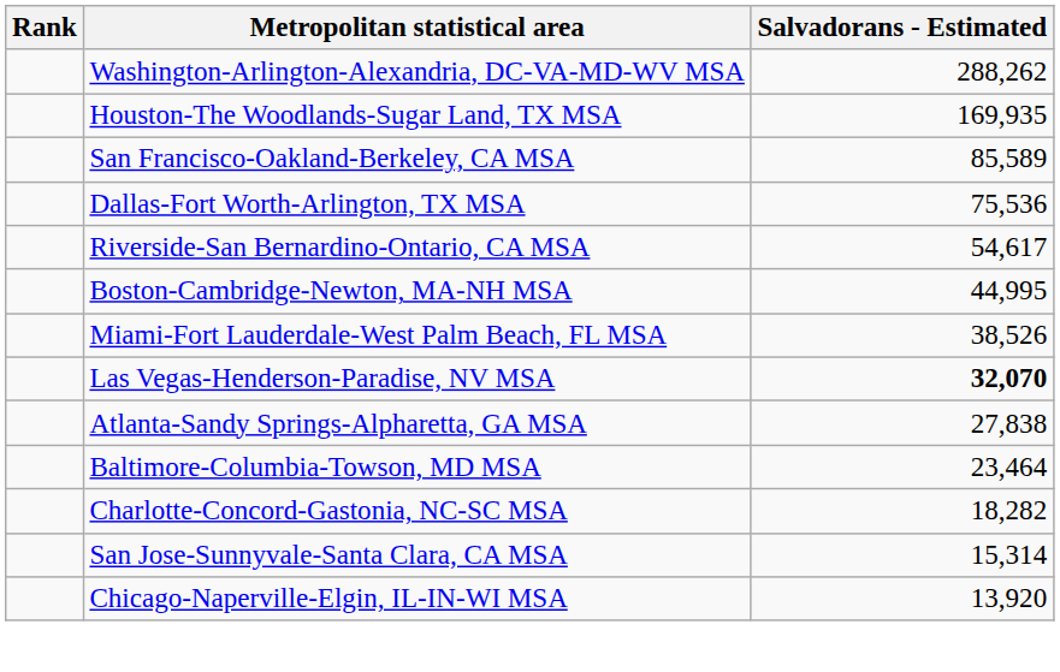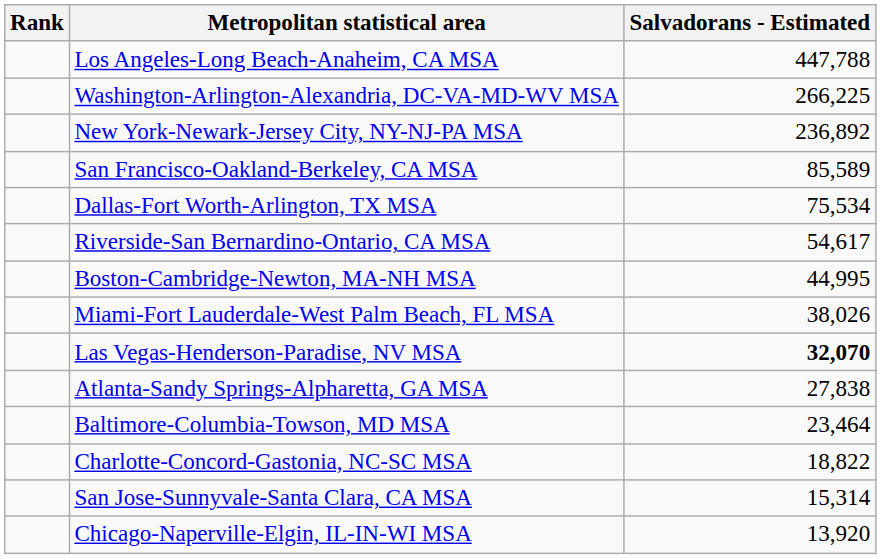+ row: Los Angeles-Long Beach-Anaheim, CA MSA | 447,788
Washington-Arlington-Alexandria, DC-VA-MD-WV MSA | Salvadorans - Estimated: 288,262 -> 266,225
+ row: New York-Newark-Jersey City, NY-NJ-PA MSA | 236,892
- row: Houston-The Woodlands-Sugar Land, TX MSA | 169,935
Dallas-Fort Worth-Arlington, TX MSA | Salvadorans - Estimated: 75,536 -> 75,534
Miami-Fort Lauderdale-West Palm Beach, FL MSA | Salvadorans - Estimated: 38,526 -> 38,026
Charlotte-Concord-Gastonia, NC-SC MSA | Salvadorans - Estimated: 18,282 -> 18,822
